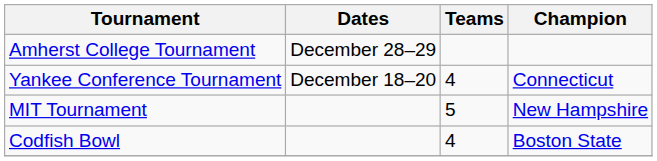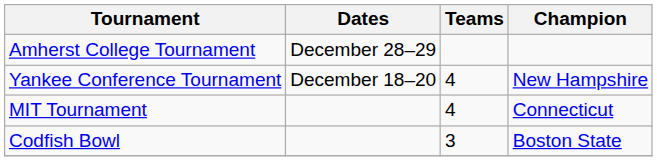Yankee Conference Tournament | Champion: Connecticut -> New Hampshire
MIT Tournament | Teams: 5 -> 4
MIT Tournament | Champion: New Hampshire -> Connecticut
Codfish Bowl | Teams: 4 -> 3
